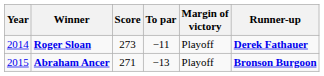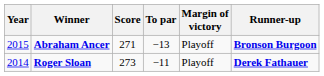rows swapped: Abraham Ancer <-> Roger Sloan
